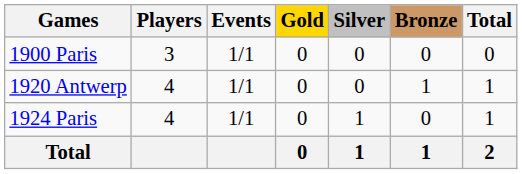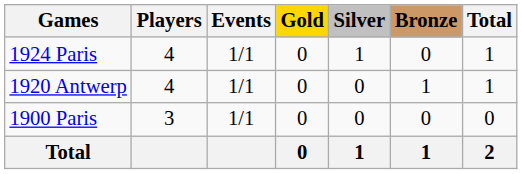rows swapped: 1900 Paris <-> 1924 Paris
